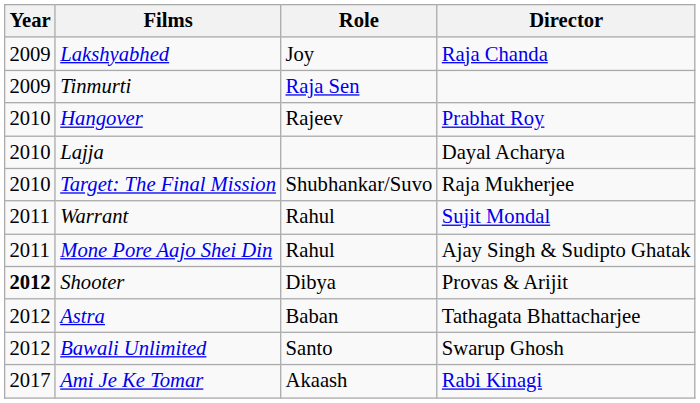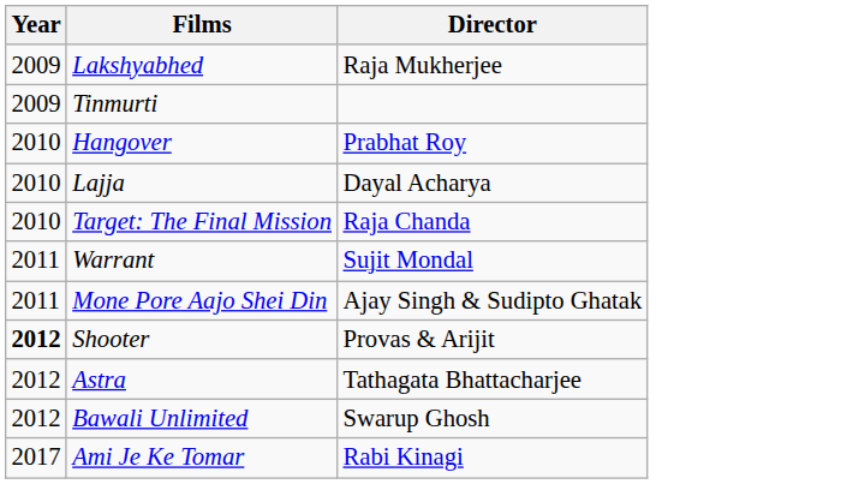- column: Role | Joy | Raja Sen | Rajeev | Shubhankar/Suvo | Rahul | Rahul | Dibya | Baban | Santo | Akaash
Lakshyabhed | Director: Raja Chanda -> Raja Mukherjee
Target: The Final Mission | Director: Raja Mukherjee -> Raja Chanda
